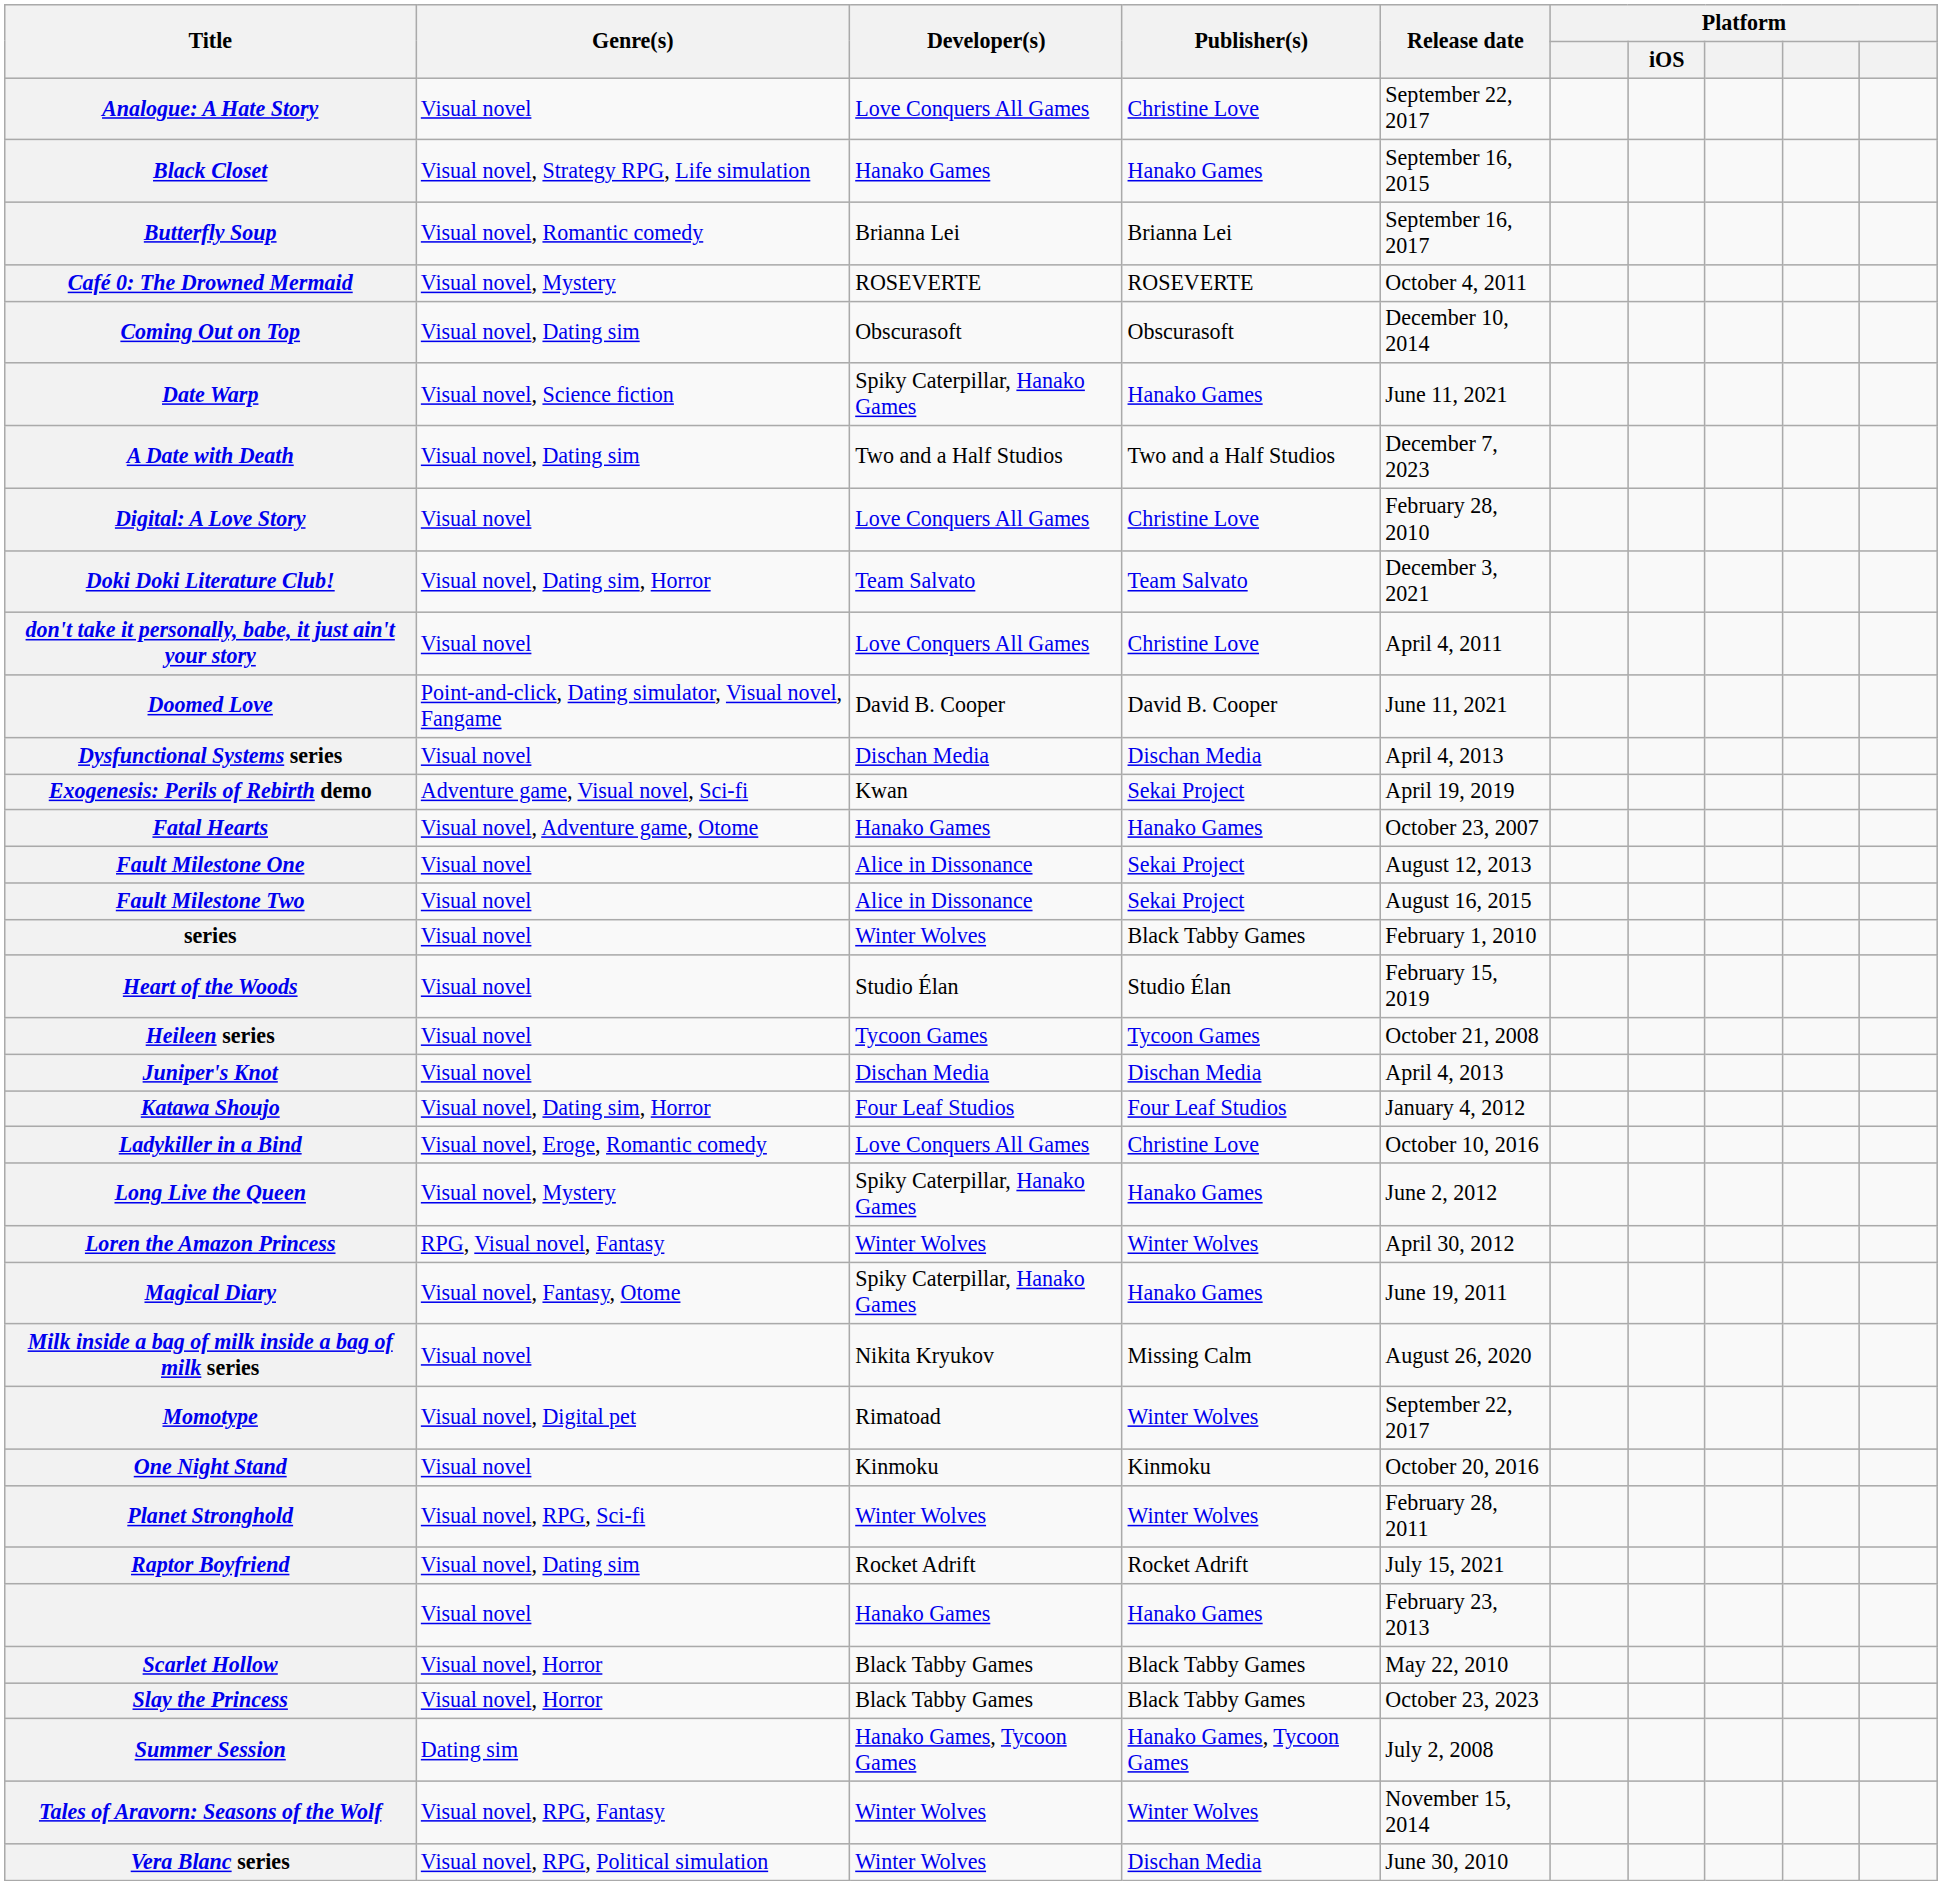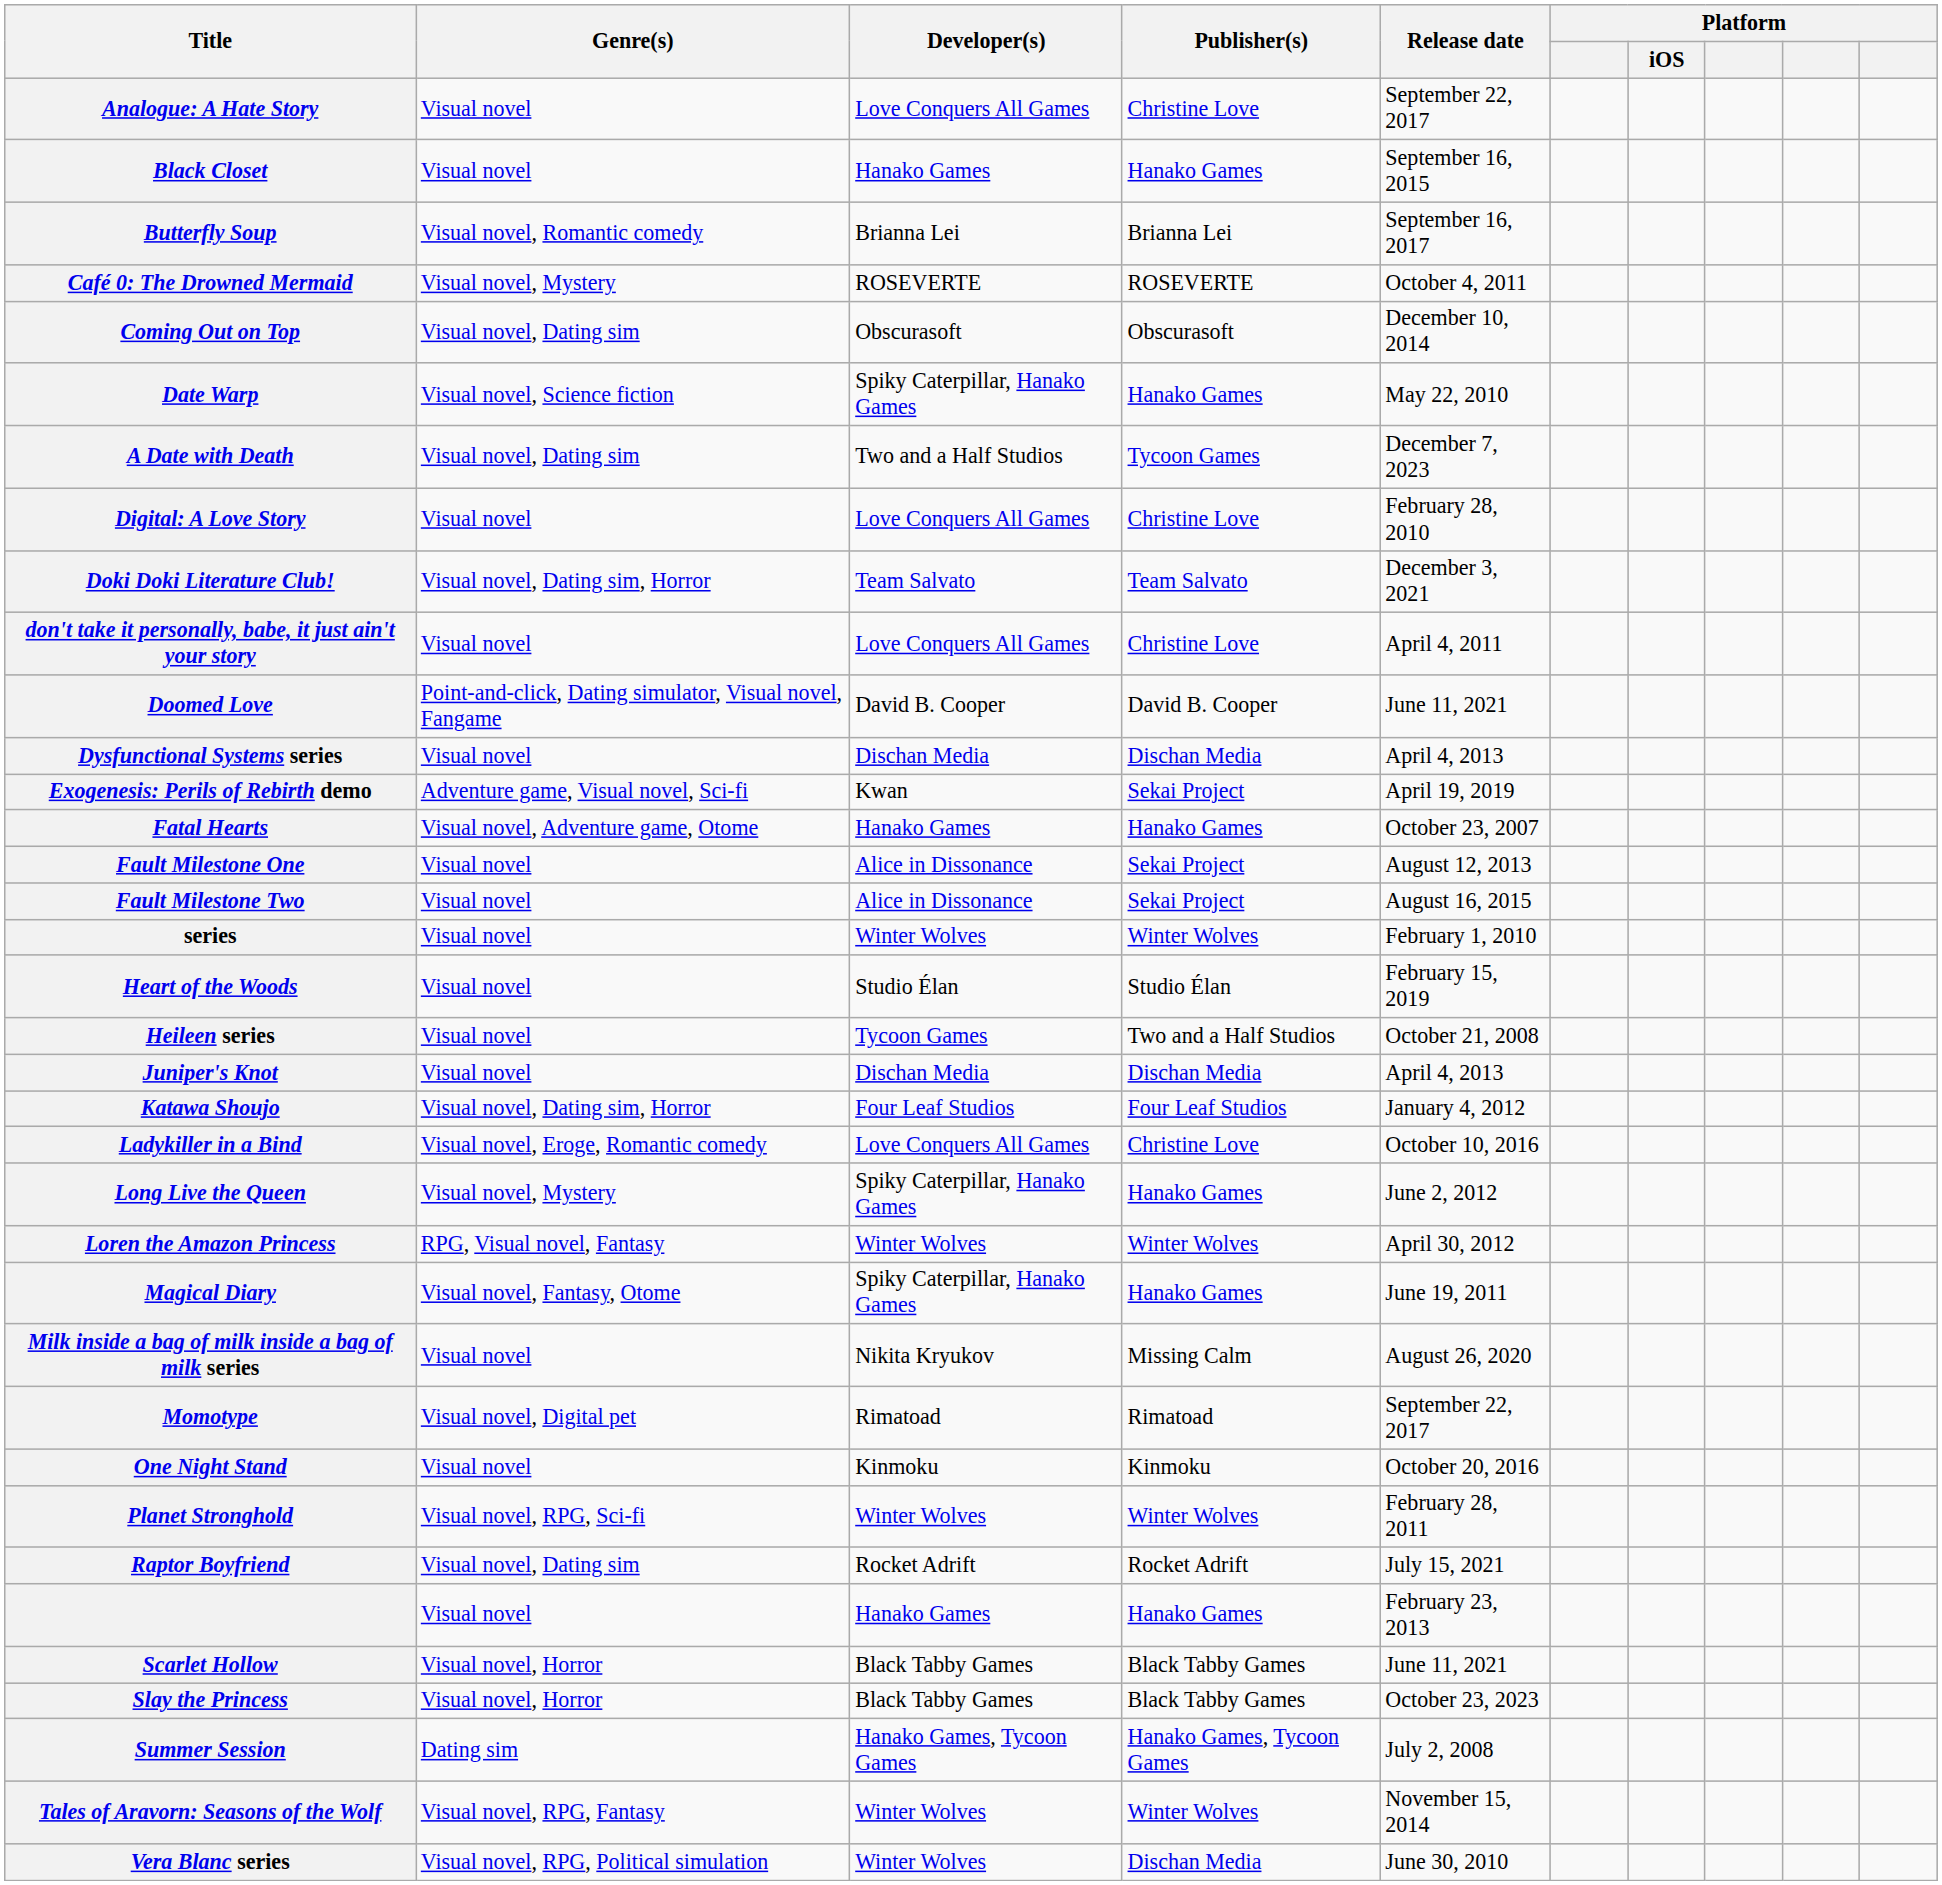Black Closet | Genre(s): Visual novel, Strategy RPG, Life simulation -> Visual novel
Date Warp | Release date: June 11, 2021 -> May 22, 2010
A Date with Death | Publisher(s): Two and a Half Studios -> Tycoon Games
series | Publisher(s): Black Tabby Games -> Winter Wolves
Heileen series | Publisher(s): Tycoon Games -> Two and a Half Studios
Momotype | Publisher(s): Winter Wolves -> Rimatoad
Scarlet Hollow | Release date: May 22, 2010 -> June 11, 2021
